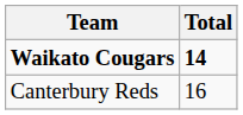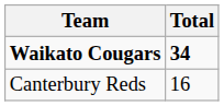Waikato Cougars | Total: 14 -> 34
